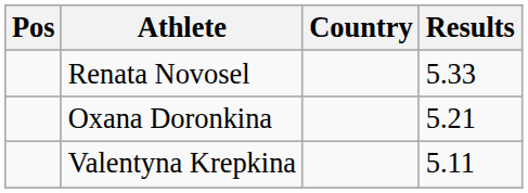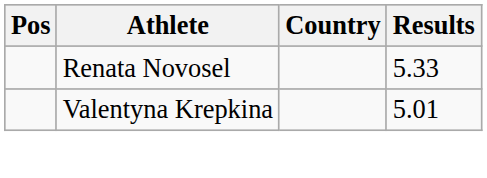- row: Oxana Doronkina | 5.21
Valentyna Krepkina | Results: 5.11 -> 5.01
